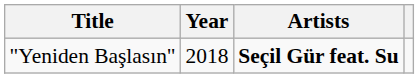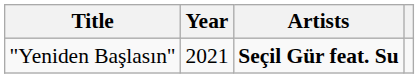"Yeniden Başlasın" | Year: 2018 -> 2021
